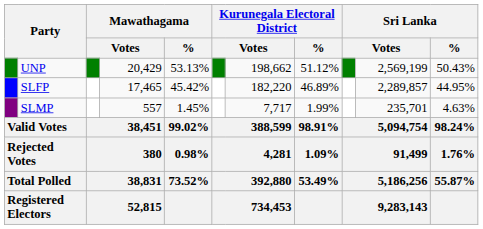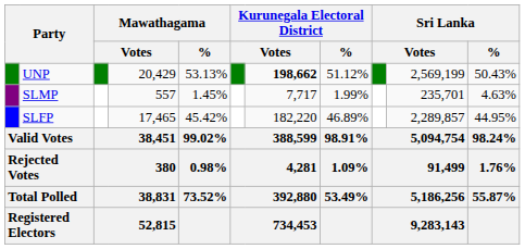UNP | column 7: normal -> bold
rows swapped: SLFP <-> SLMP
